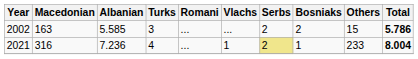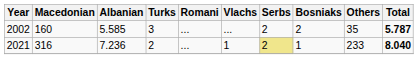2002 | Macedonian: 163 -> 160
2002 | Others: 15 -> 35
2002 | Total: 5.786 -> 5.787
2021 | Turks: 4 -> 2
2021 | Total: 8.004 -> 8.040
